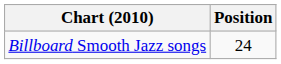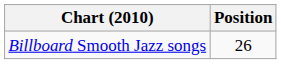Billboard Smooth Jazz songs | Position: 24 -> 26
